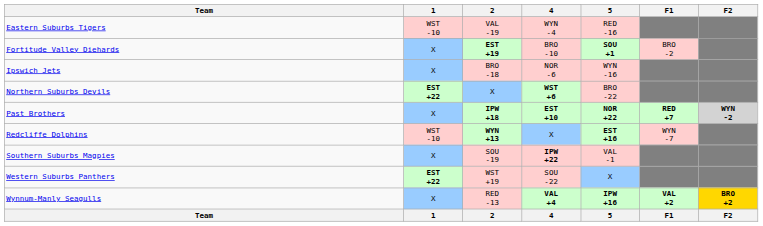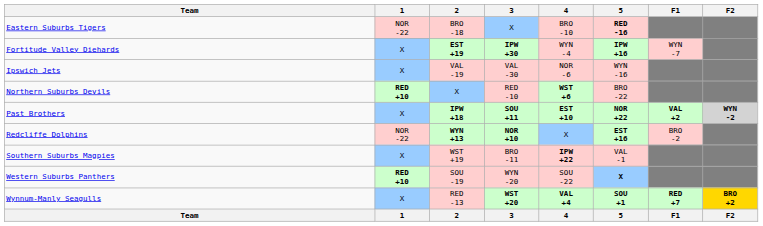+ column: 3 | X | IPW +30 | VAL -30 | RED -10 | SOU +11 | NOR +10 | BRO -11 | WYN -20 | WST +20 | 3
Eastern Suburbs Tigers | 1: WST -10 -> NOR -22
Eastern Suburbs Tigers | 2: VAL -19 -> BRO -18
Eastern Suburbs Tigers | 4: WYN -4 -> BRO -10
Eastern Suburbs Tigers | 5: normal -> bold
Fortitude Valley Diehards | 4: BRO -10 -> WYN -4
Fortitude Valley Diehards | 5: SOU +1 -> IPW +16
Fortitude Valley Diehards | F1: BRO -2 -> WYN -7
Ipswich Jets | 2: BRO -18 -> VAL -19
Northern Suburbs Devils | 1: EST +22 -> RED +10
Past Brothers | F1: RED +7 -> VAL +2
Redcliffe Dolphins | 1: WST -10 -> NOR -22
Redcliffe Dolphins | F1: WYN -7 -> BRO -2
Southern Suburbs Magpies | 2: SOU -19 -> WST +19
Western Suburbs Panthers | 1: EST +22 -> RED +10
Western Suburbs Panthers | 2: WST +19 -> SOU -19
Western Suburbs Panthers | 5: normal -> bold
Wynnum-Manly Seagulls | 5: IPW +16 -> SOU +1
Wynnum-Manly Seagulls | F1: VAL +2 -> RED +7
